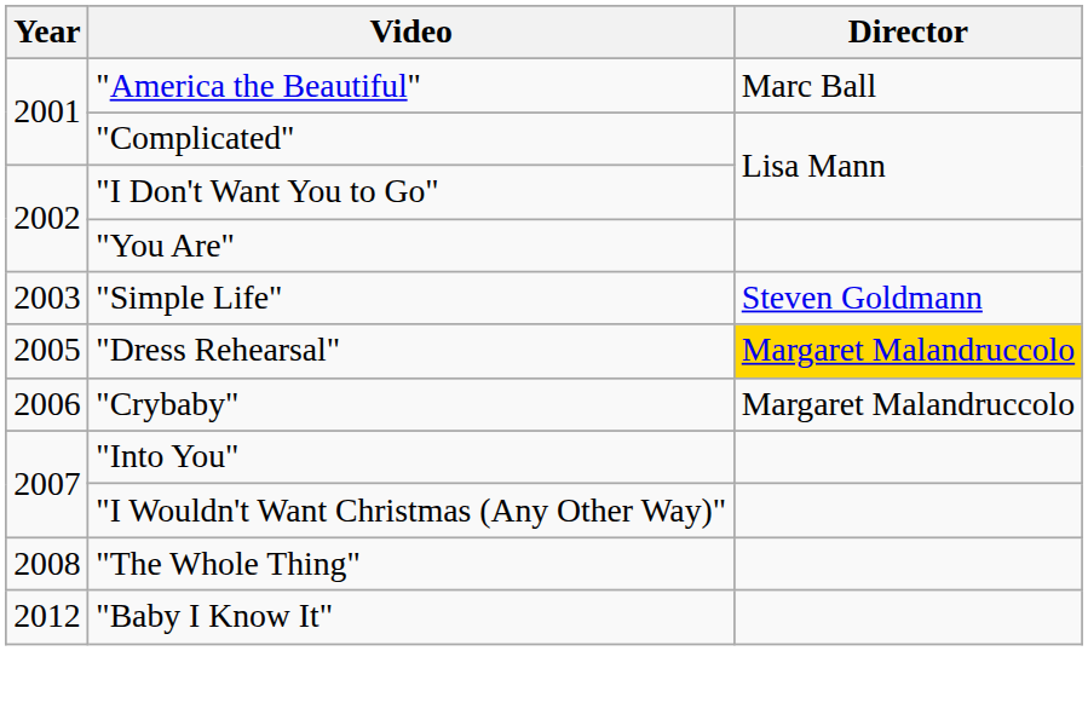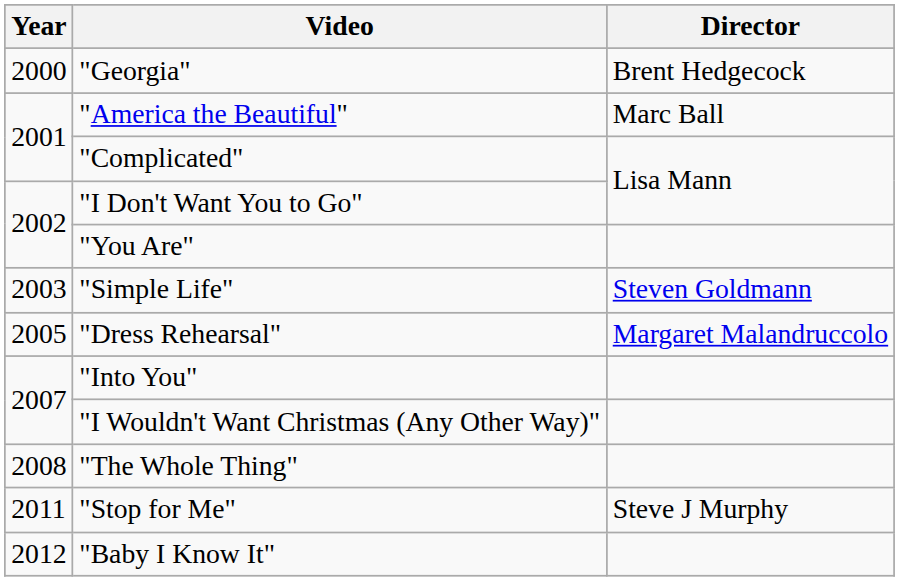+ row: 2000 | "Georgia" | Brent Hedgecock
"Dress Rehearsal" | Director: gold background -> no background
- row: 2006 | "Crybaby" | Margaret Malandruccolo
+ row: 2011 | "Stop for Me" | Steve J Murphy
